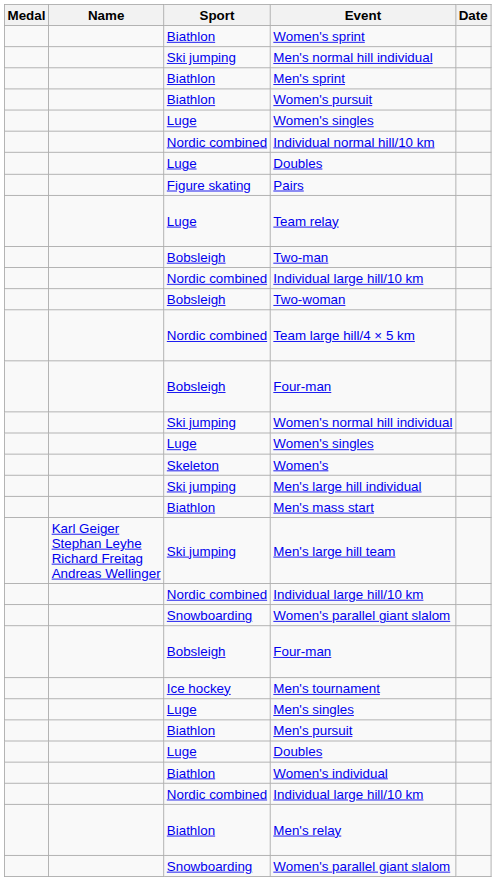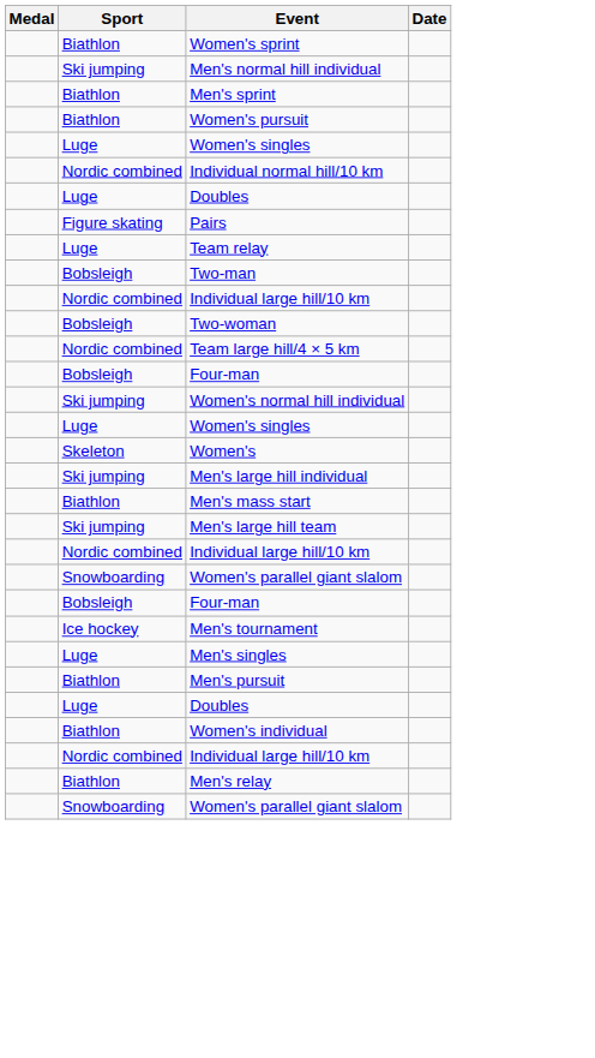- column: Name | Karl Geiger Stephan Leyhe Richard Freitag Andreas Wellinger
